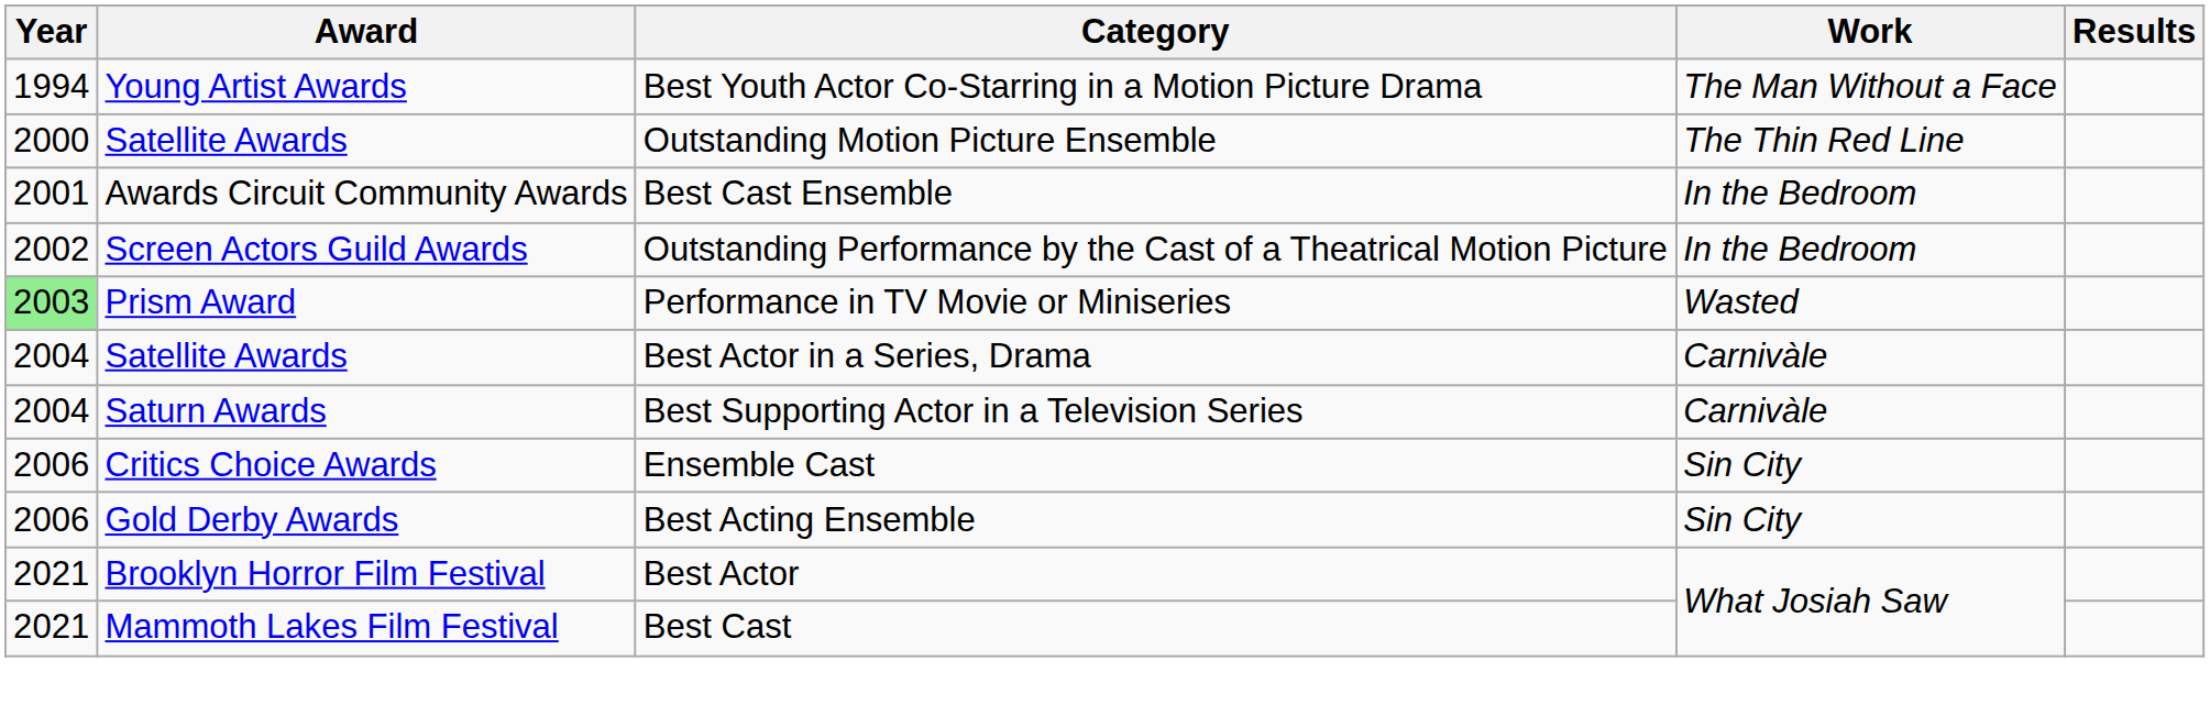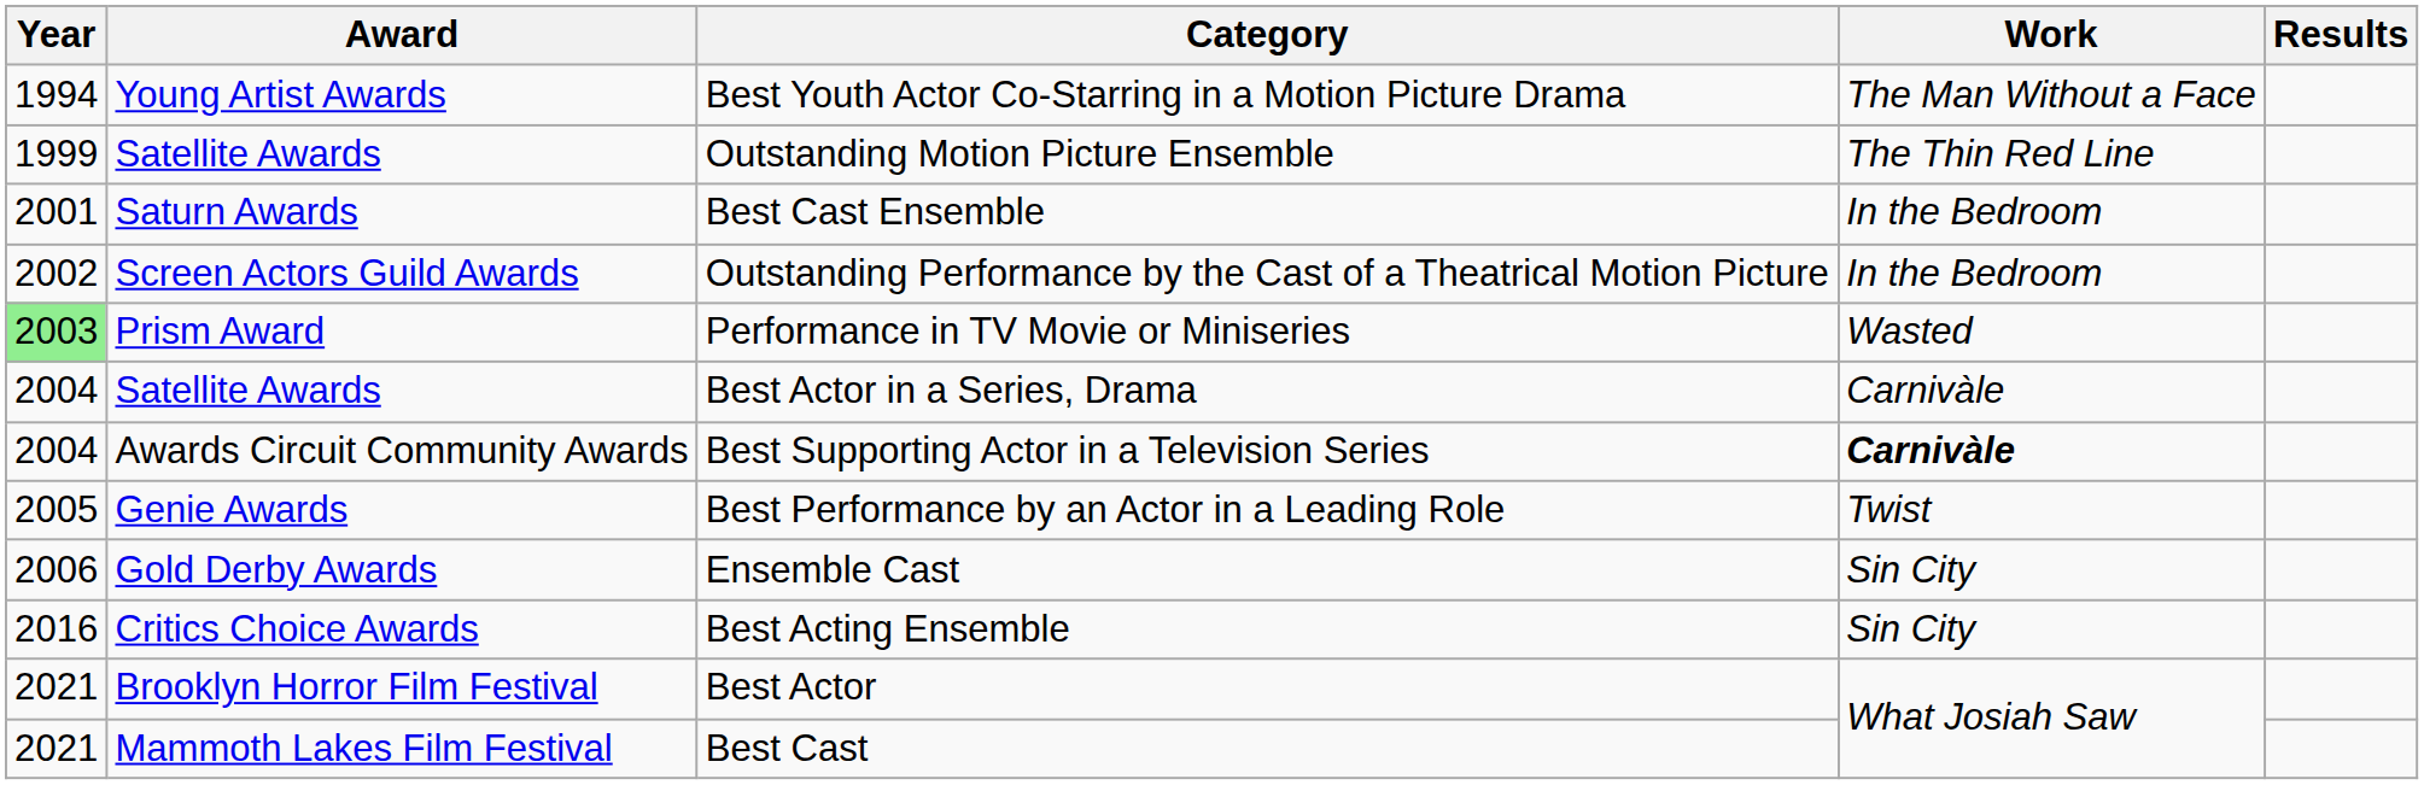Outstanding Motion Picture Ensemble | Year: 2000 -> 1999
Best Cast Ensemble | Award: Awards Circuit Community Awards -> Saturn Awards
Best Supporting Actor in a Television Series | Award: Saturn Awards -> Awards Circuit Community Awards
Best Supporting Actor in a Television Series | Work: normal -> bold
+ row: 2005 | Genie Awards | Best Performance by an Actor in a Leading Role | Twist
Ensemble Cast | Award: Critics Choice Awards -> Gold Derby Awards
Best Acting Ensemble | Year: 2006 -> 2016
Best Acting Ensemble | Award: Gold Derby Awards -> Critics Choice Awards
